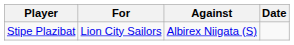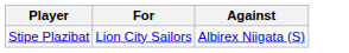- column: Date
